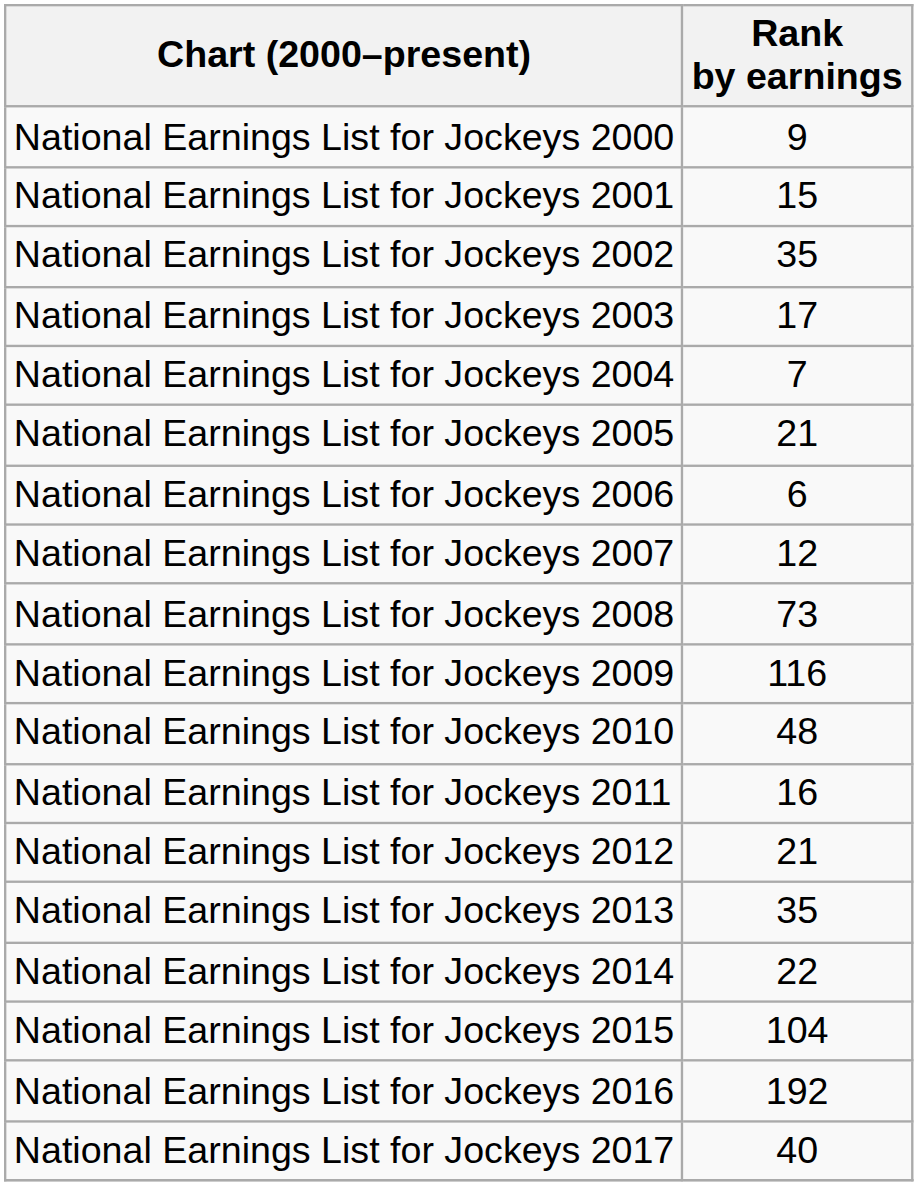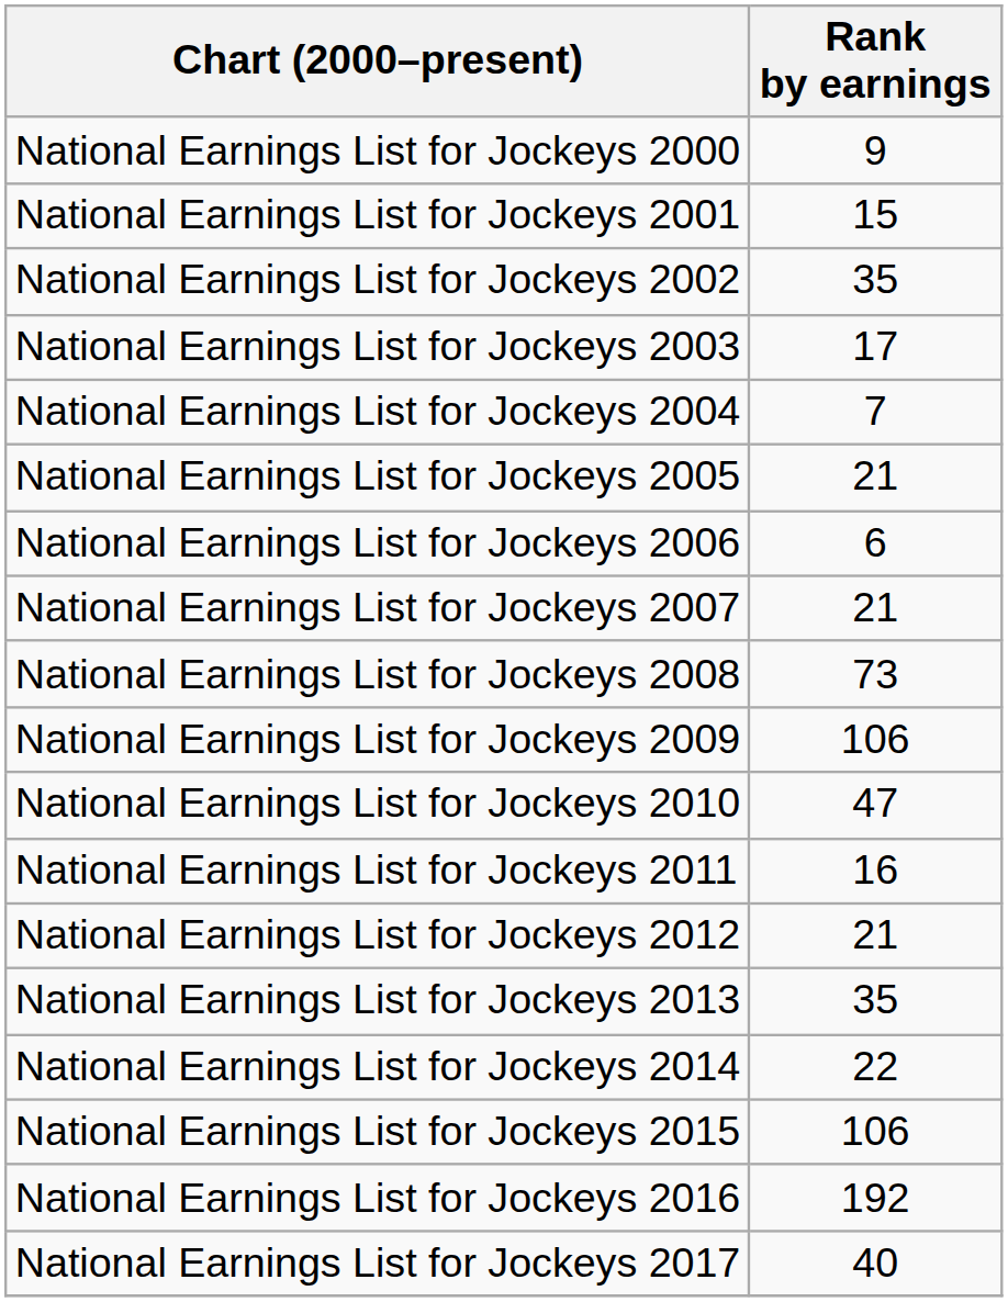National Earnings List for Jockeys 2007 | Rank by earnings: 12 -> 21
National Earnings List for Jockeys 2009 | Rank by earnings: 116 -> 106
National Earnings List for Jockeys 2010 | Rank by earnings: 48 -> 47
National Earnings List for Jockeys 2015 | Rank by earnings: 104 -> 106
